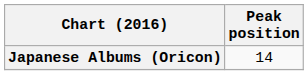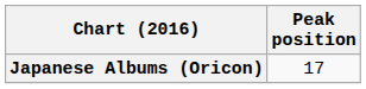Japanese Albums (Oricon) | Peak position: 14 -> 17
